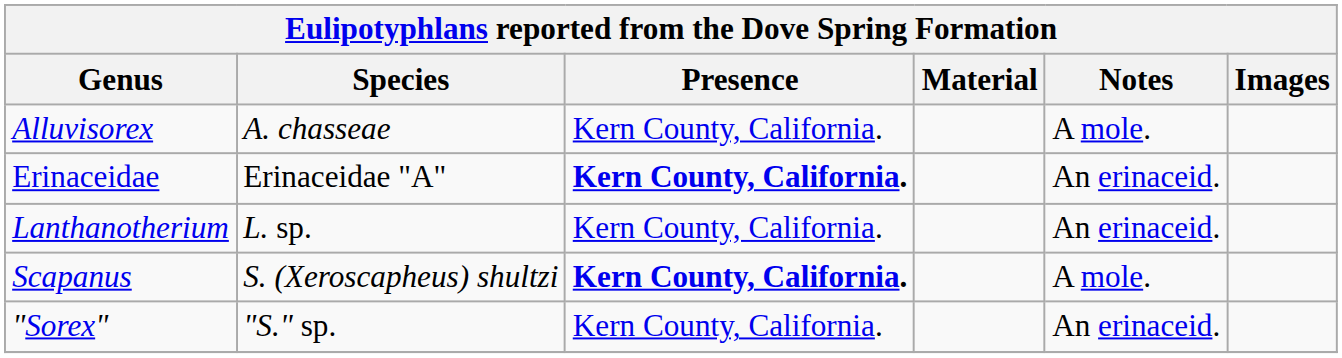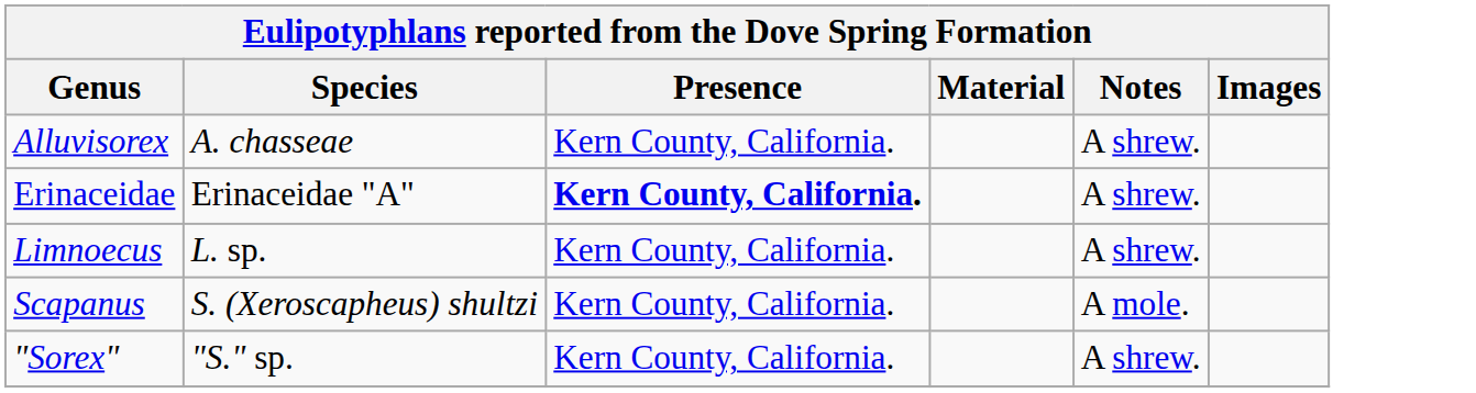Alluvisorex | Notes: A mole. -> A shrew.
Erinaceidae | Notes: An erinaceid. -> A shrew.
- row: Lanthanotherium | L. sp. | Kern County, California. | An erinaceid.
+ row: Limnoecus | L. sp. | Kern County, California. | A shrew.
Scapanus | Presence: bold -> normal
"Sorex" | Notes: An erinaceid. -> A shrew.
